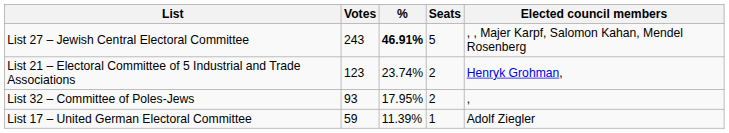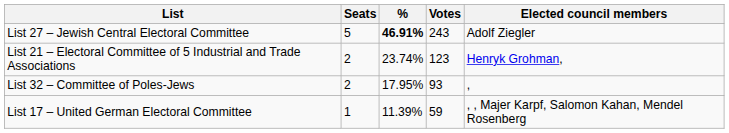columns swapped: Votes <-> Seats
List 27 – Jewish Central Electoral Committee | Elected council members: , , Majer Karpf, Salomon Kahan, Mendel Rosenberg -> Adolf Ziegler
List 17 – United German Electoral Committee | Elected council members: Adolf Ziegler -> , , Majer Karpf, Salomon Kahan, Mendel Rosenberg
